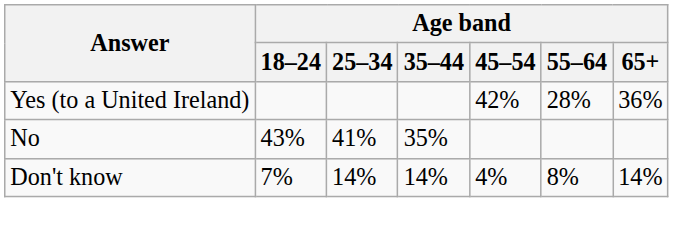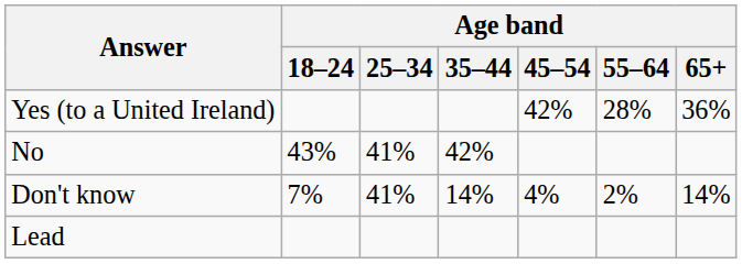No | Age band / 35–44: 35% -> 42%
Don't know | Age band / 25–34: 14% -> 41%
Don't know | Age band / 55–64: 8% -> 2%
+ row: Lead
